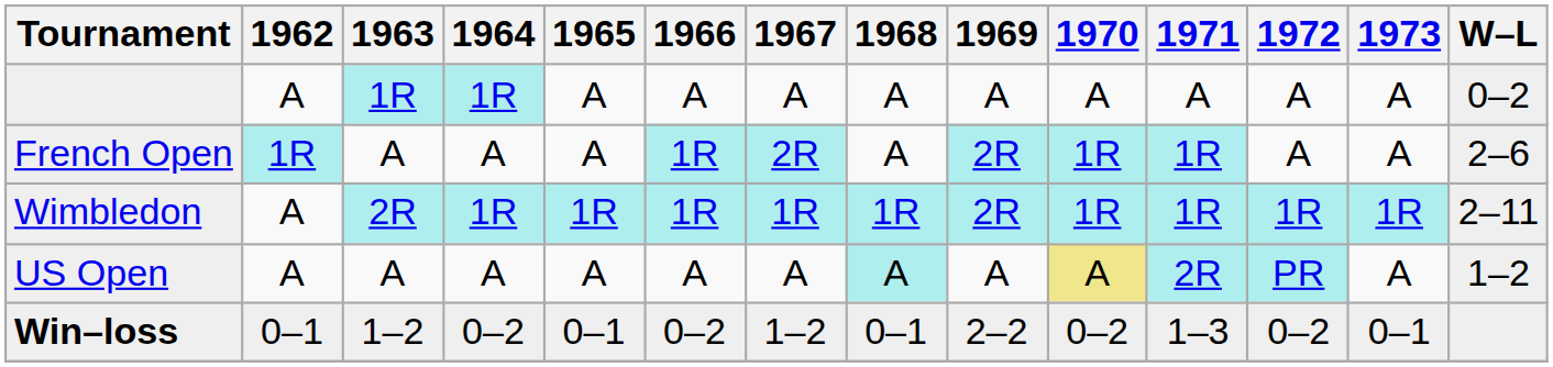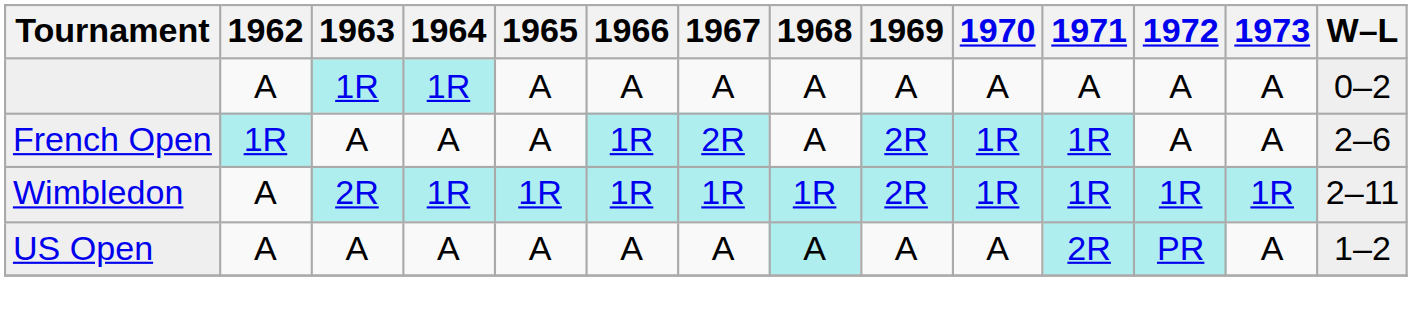US Open | 1970: khaki background -> no background
- row: Win–loss | 0–1 | 1–2 | 0–2 | 0–1 | 0–2 | 1–2 | 0–1 | 2–2 | 0–2 | 1–3 | 0–2 | 0–1
